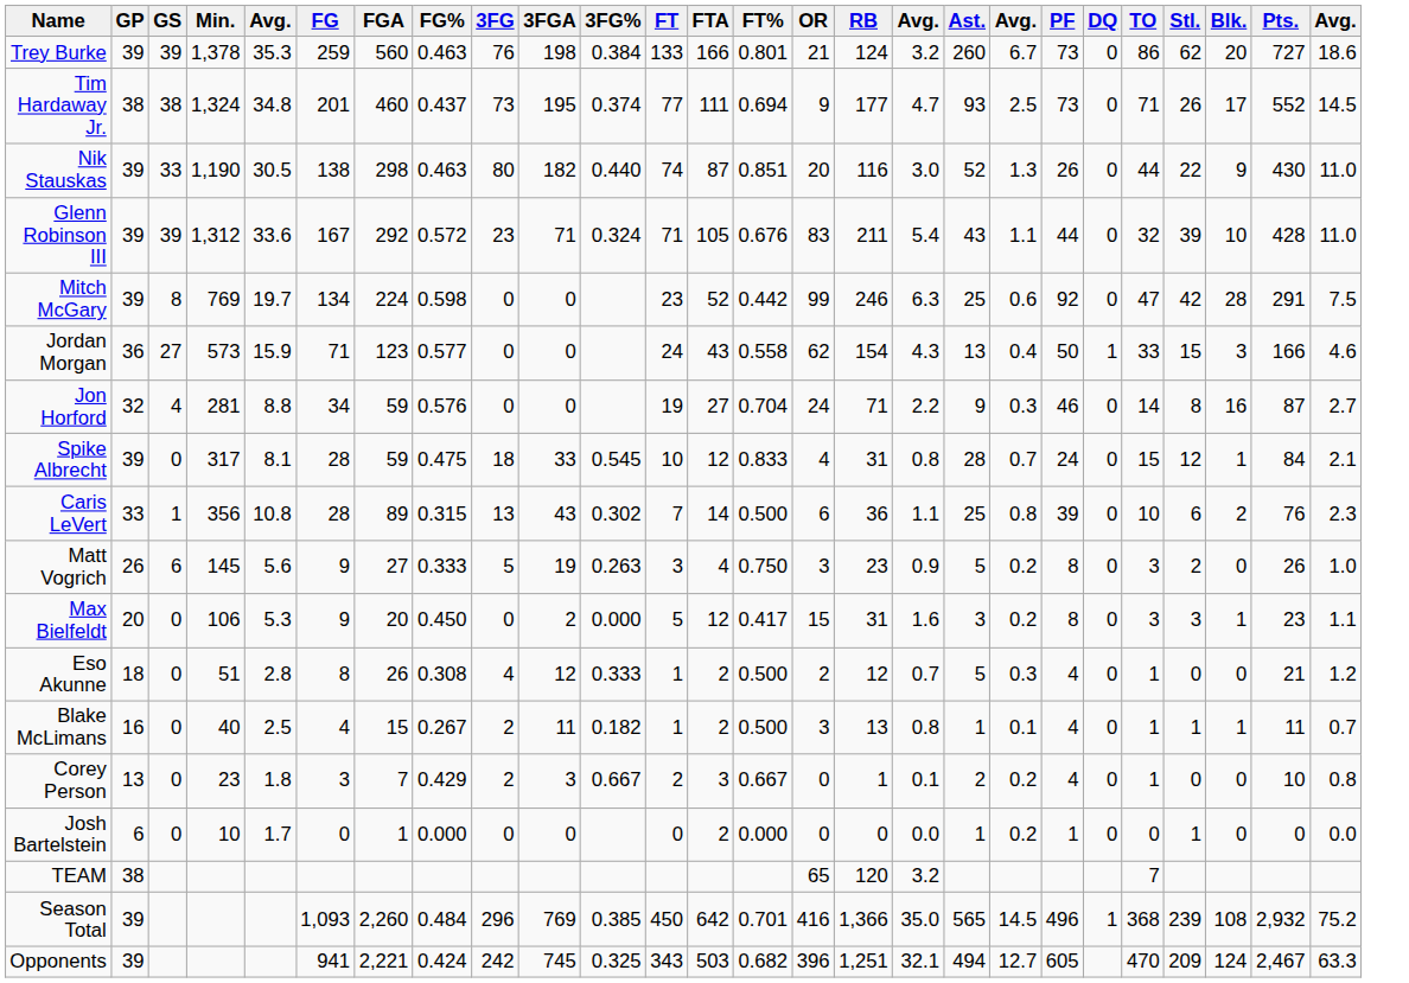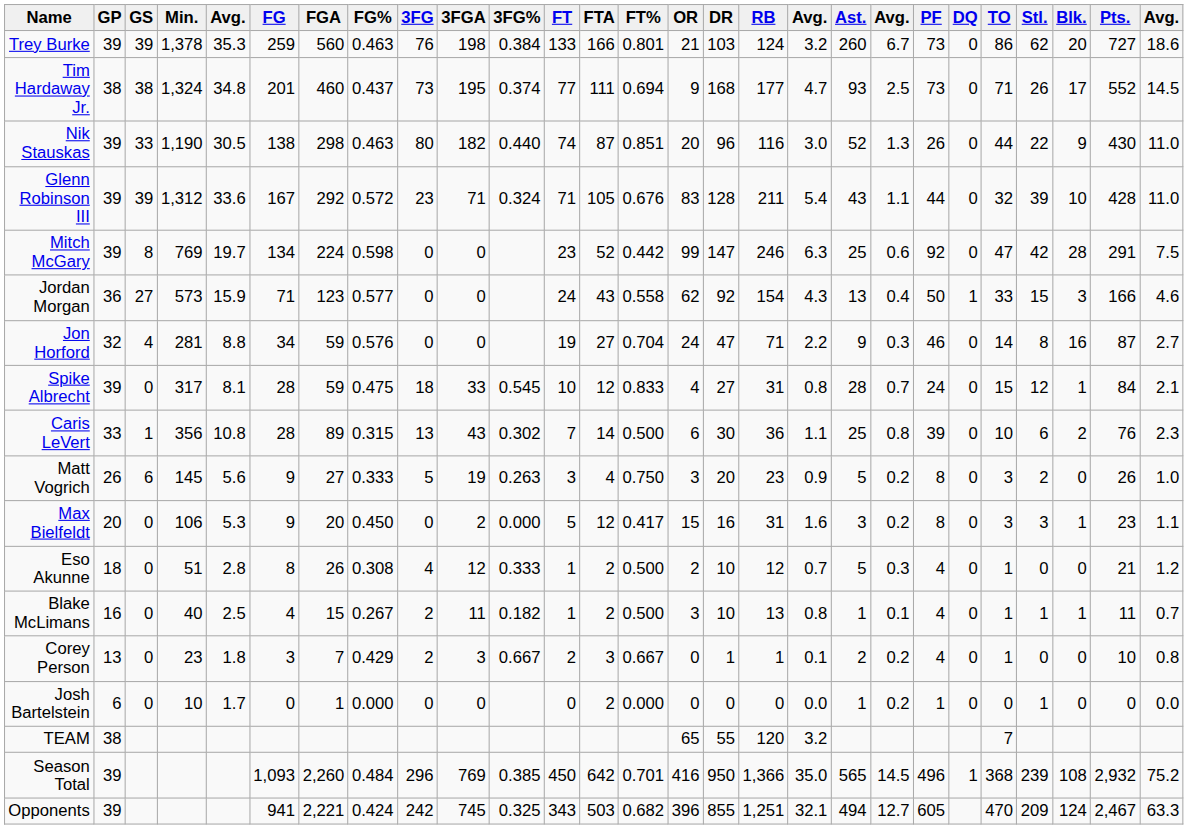+ column: DR | 103 | 168 | 96 | 128 | 147 | 92 | 47 | 27 | 30 | 20 | 16 | 10 | 10 | 1 | 0 | 55 | 950 | 855
